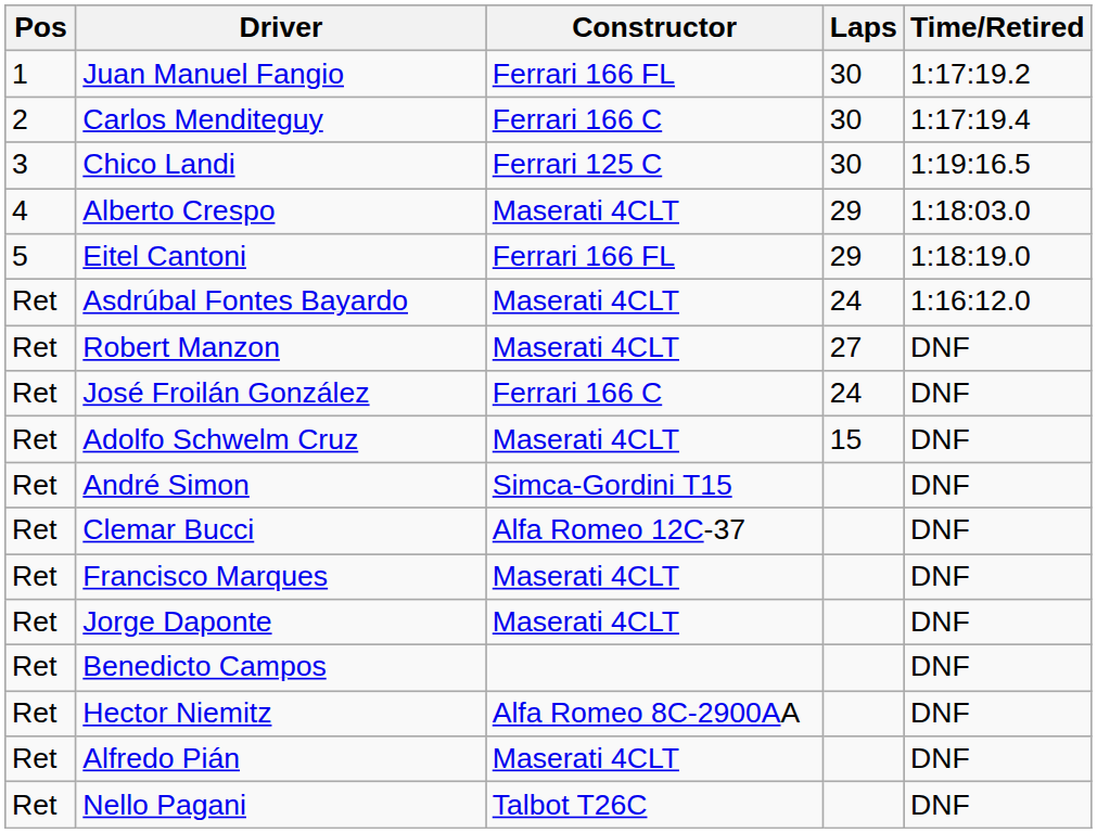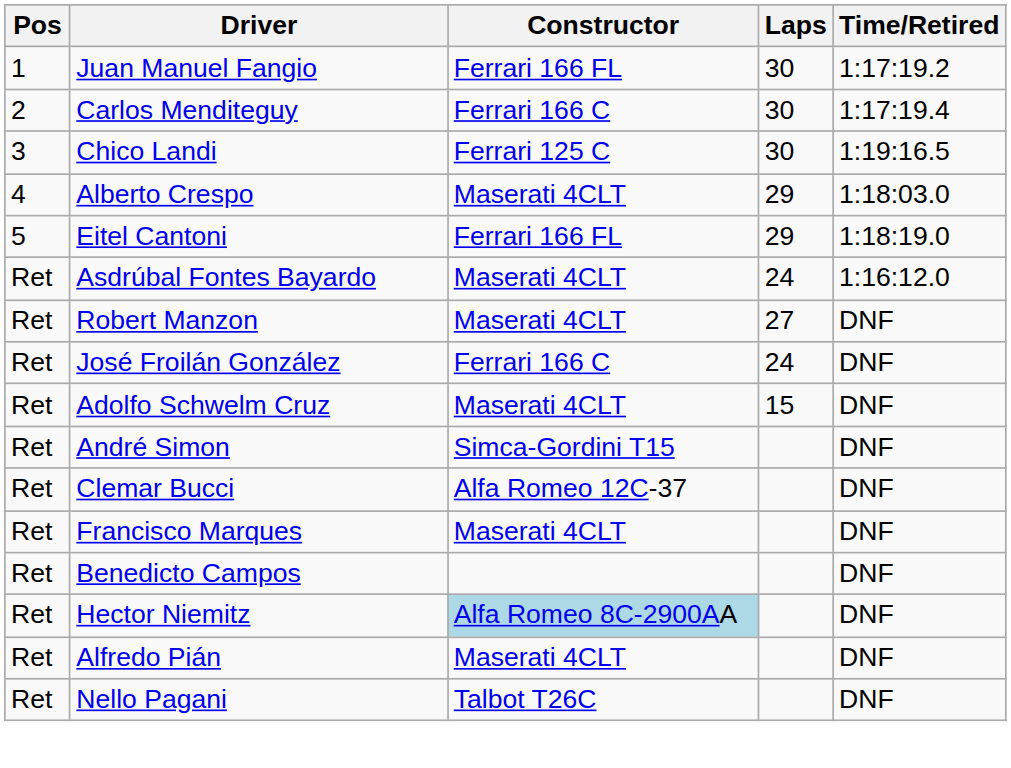- row: Ret | Jorge Daponte | Maserati 4CLT | DNF
Hector Niemitz | Constructor: no background -> lightblue background
